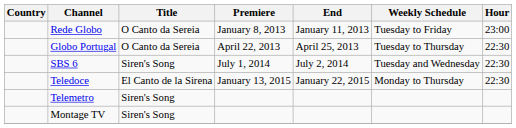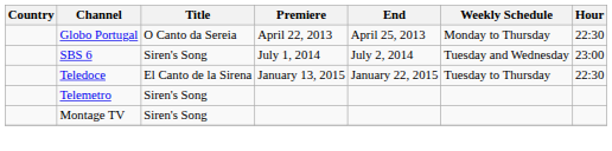- row: Rede Globo | O Canto da Sereia | January 8, 2013 | January 11, 2013 | Tuesday to Friday | 23:00
Globo Portugal | Weekly Schedule: Tuesday to Thursday -> Monday to Thursday
SBS 6 | Hour: 22:30 -> 23:00
Teledoce | Weekly Schedule: Monday to Thursday -> Tuesday to Thursday
